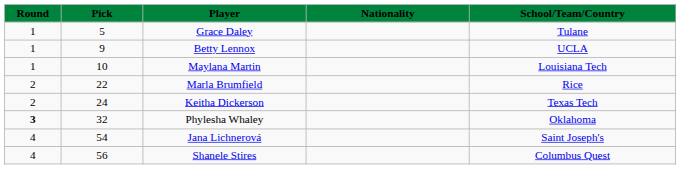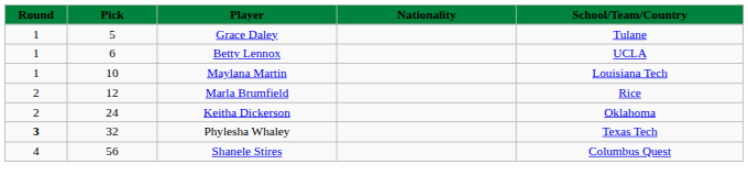Betty Lennox | Pick: 9 -> 6
Marla Brumfield | Pick: 22 -> 12
Keitha Dickerson | School/Team/Country: Texas Tech -> Oklahoma
Phylesha Whaley | School/Team/Country: Oklahoma -> Texas Tech
- row: 4 | 54 | Jana Lichnerová | Saint Joseph's
